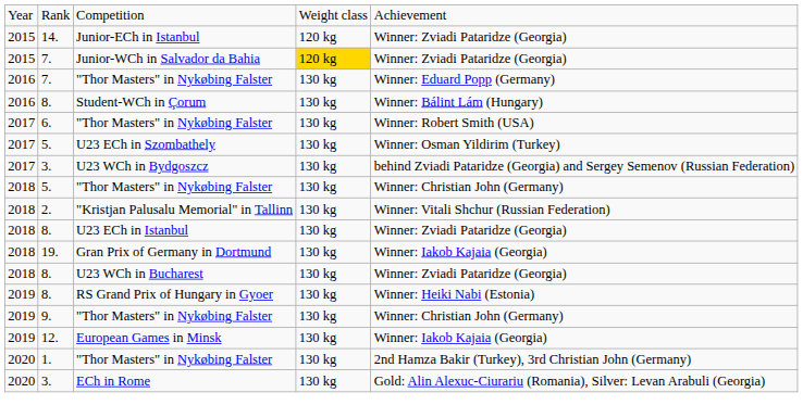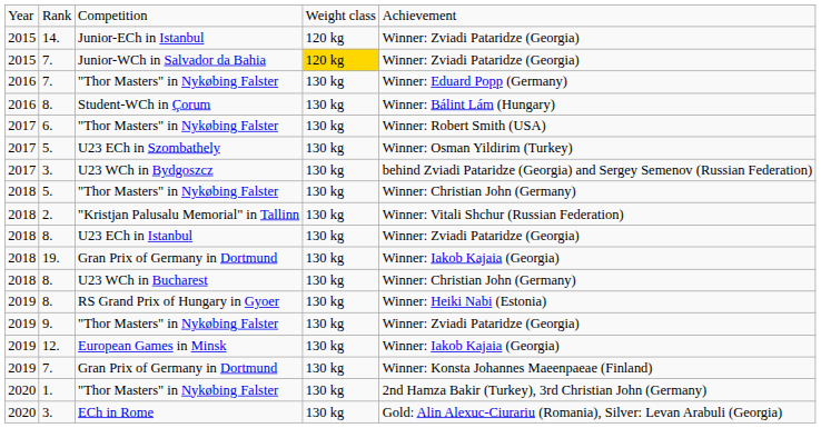U23 WCh in Bucharest | column 5: Winner: Zviadi Pataridze (Georgia) -> Winner: Christian John (Germany)
9. / "Thor Masters" in Nykøbing Falster | column 5: Winner: Christian John (Germany) -> Winner: Zviadi Pataridze (Georgia)
+ row: 2019 | 7. | Gran Prix of Germany in Dortmund | 130 kg | Winner: Konsta Johannes Maeenpaeae (Finland)
